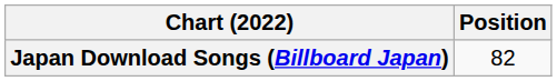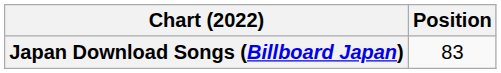Japan Download Songs (Billboard Japan) | Position: 82 -> 83
